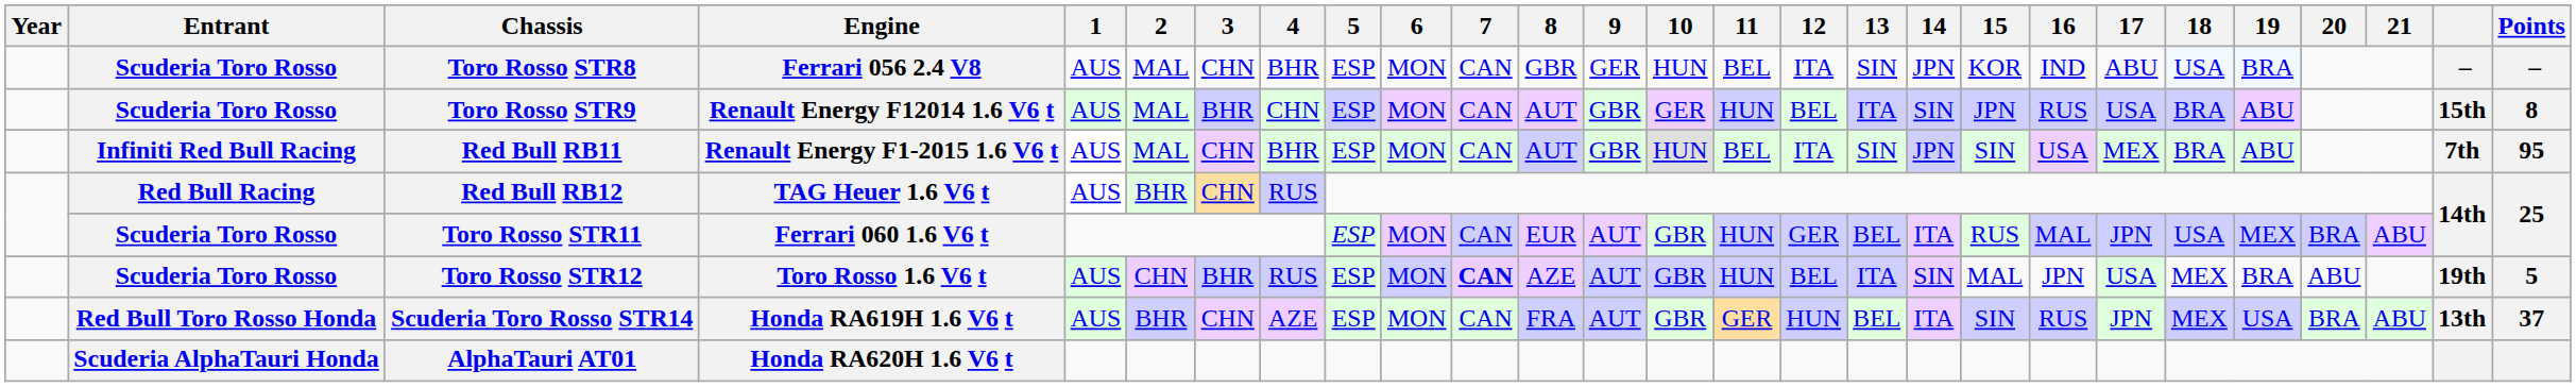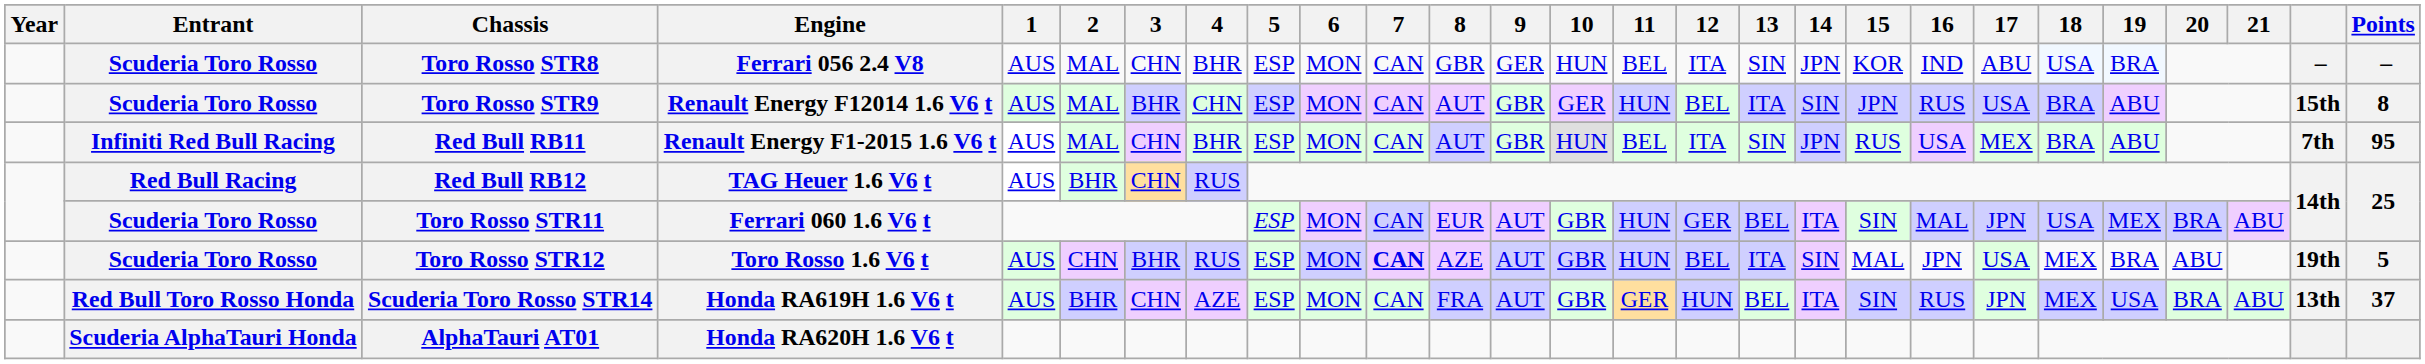Red Bull RB11 | 15: SIN -> RUS
Toro Rosso STR11 | 15: RUS -> SIN
